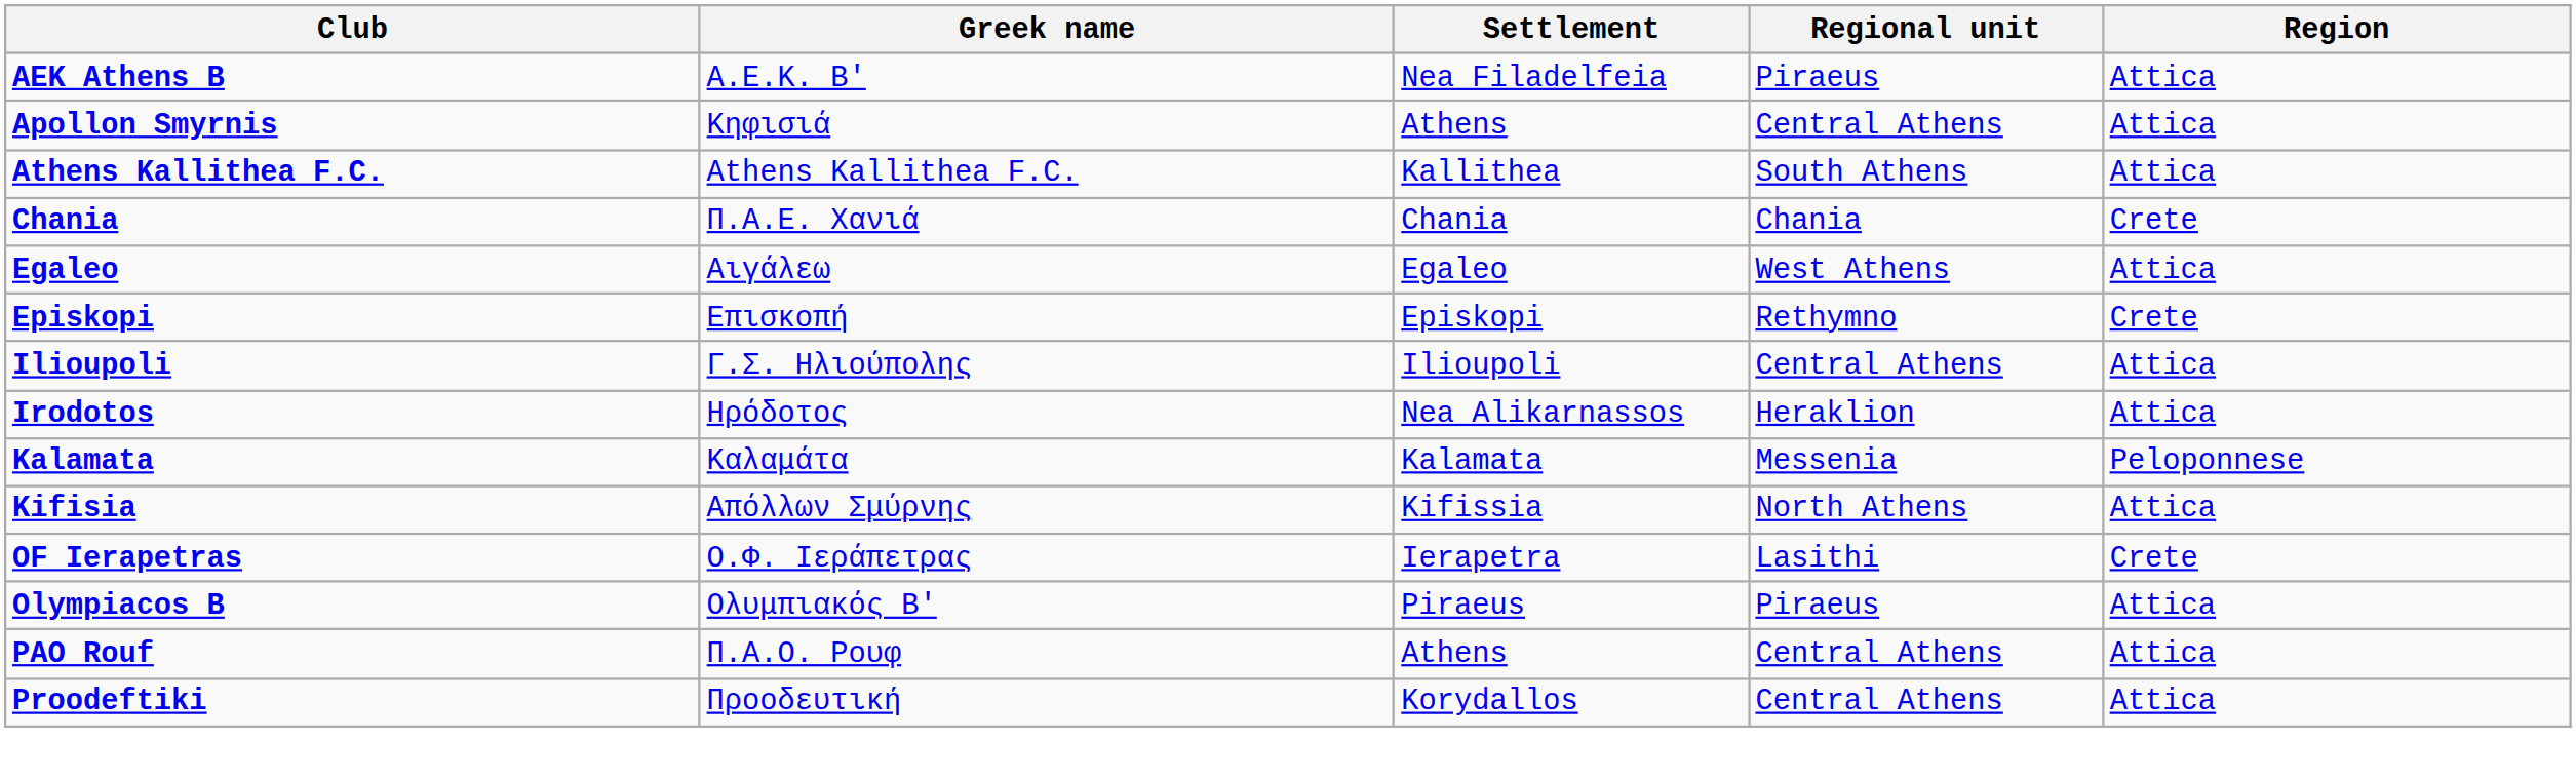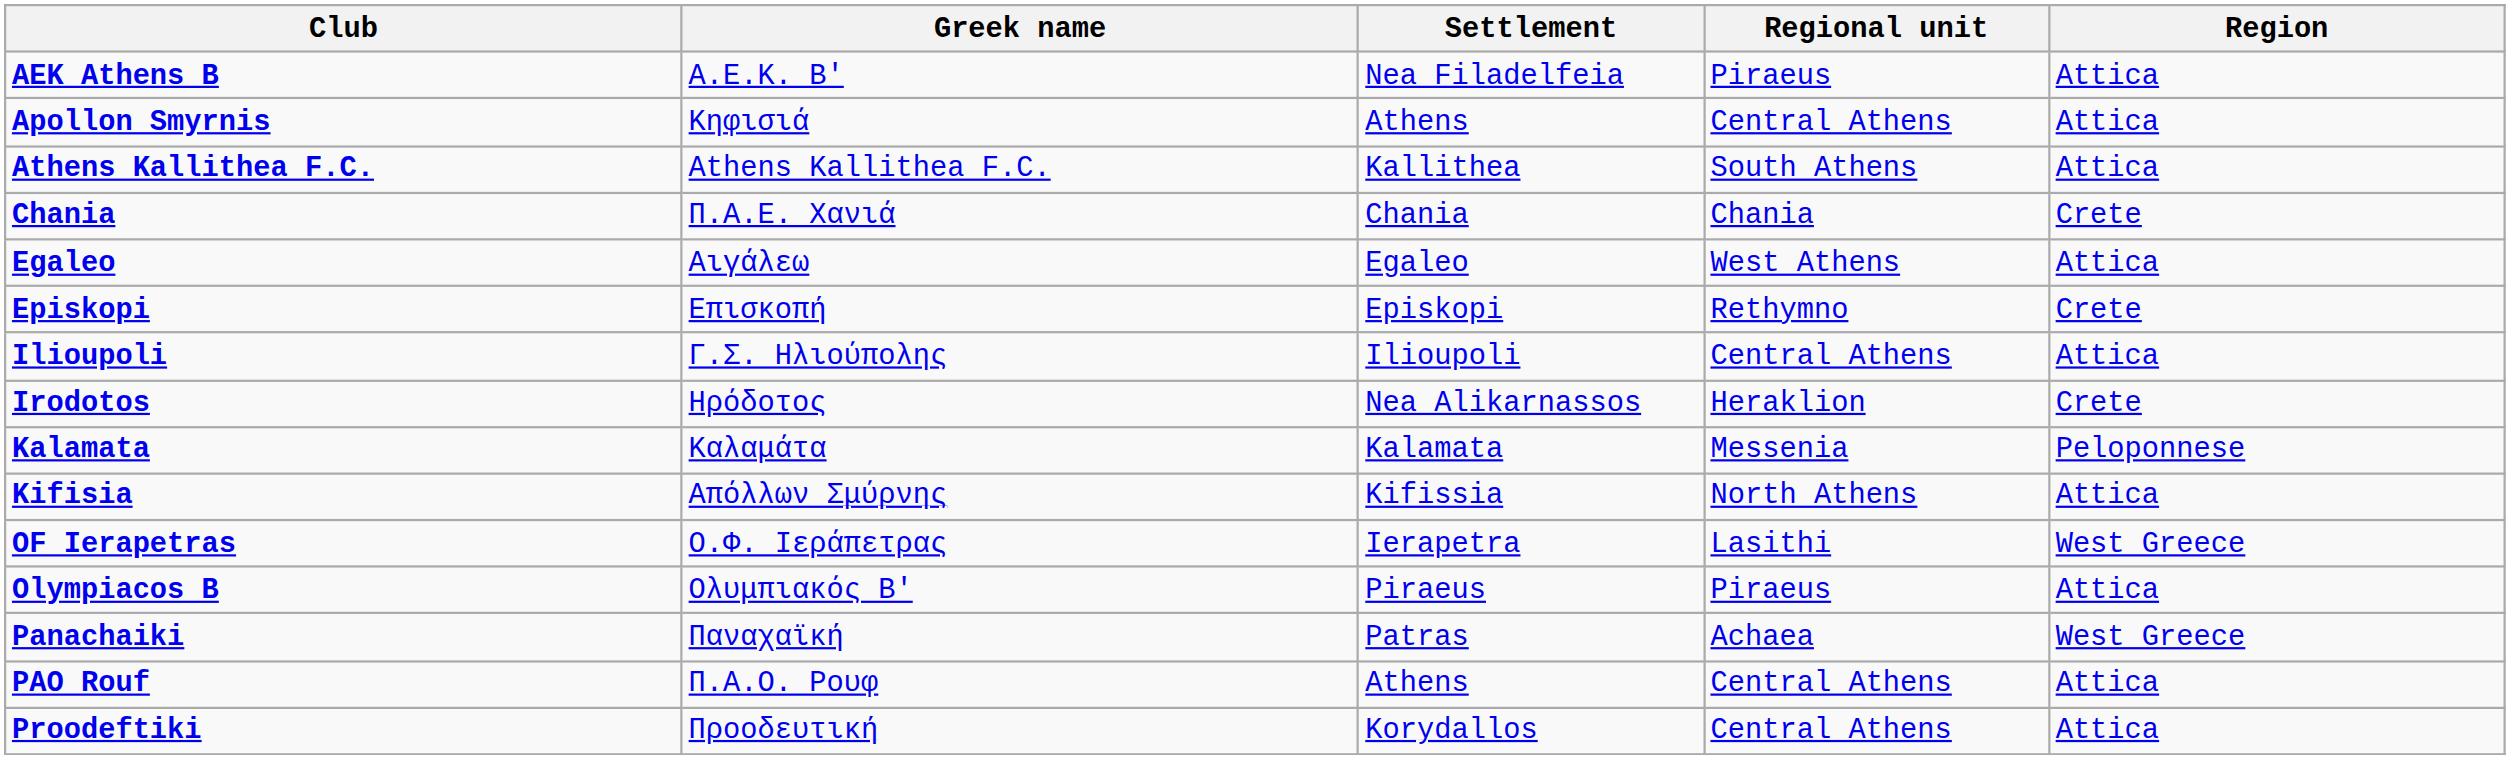Irodotos | Region: Attica -> Crete
OF Ierapetras | Region: Crete -> West Greece
+ row: Panachaiki | Παναχαϊκή | Patras | Achaea | West Greece
